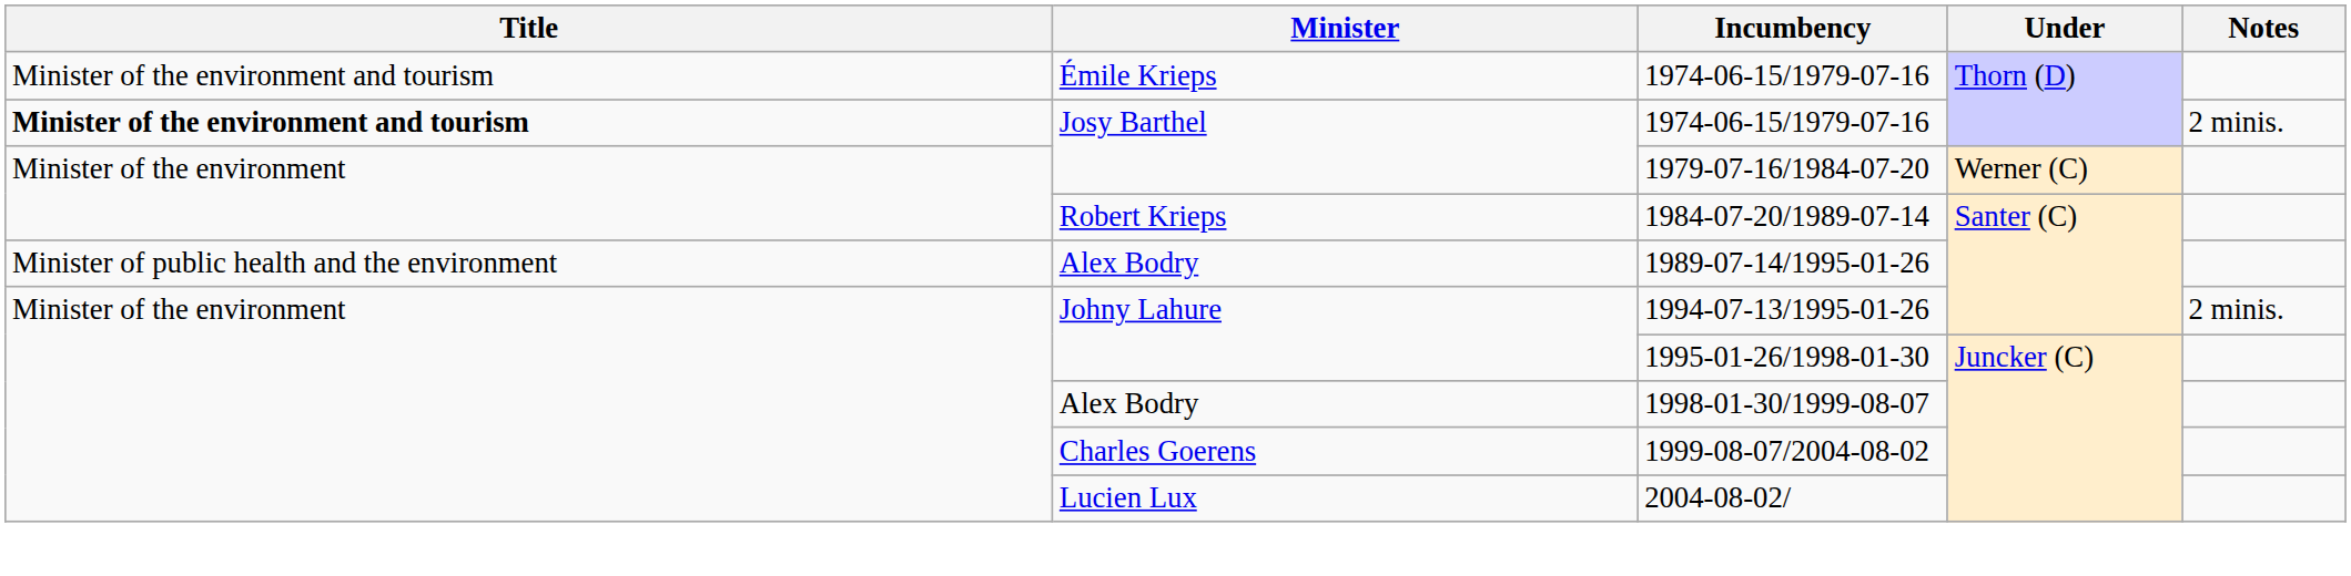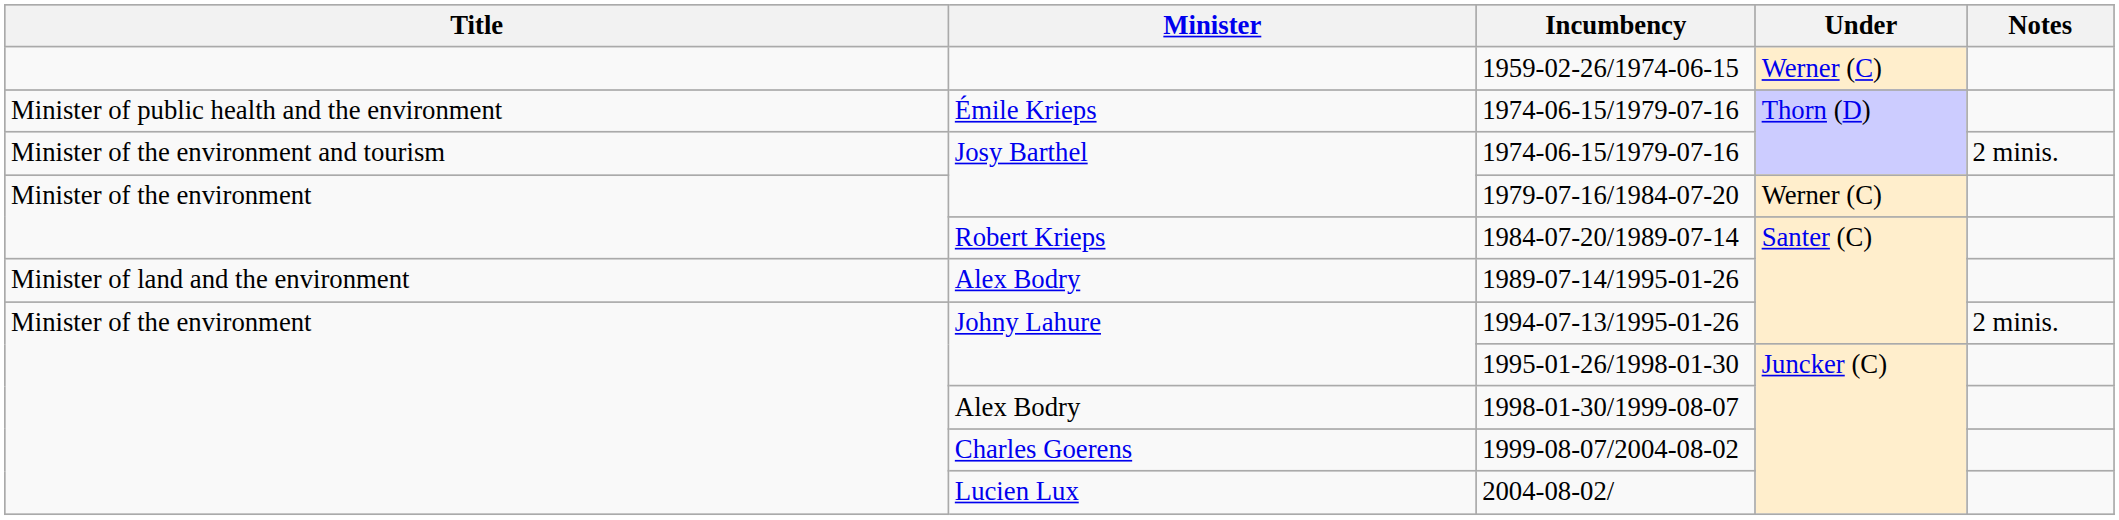+ row: 1959-02-26/1974-06-15 | Werner (C)
Émile Krieps / 1974-06-15/1979-07-16 | Title: Minister of the environment and tourism -> Minister of public health and the environment
Josy Barthel / 1974-06-15/1979-07-16 | Title: bold -> normal
1989-07-14/1995-01-26 | Title: Minister of public health and the environment -> Minister of land and the environment
